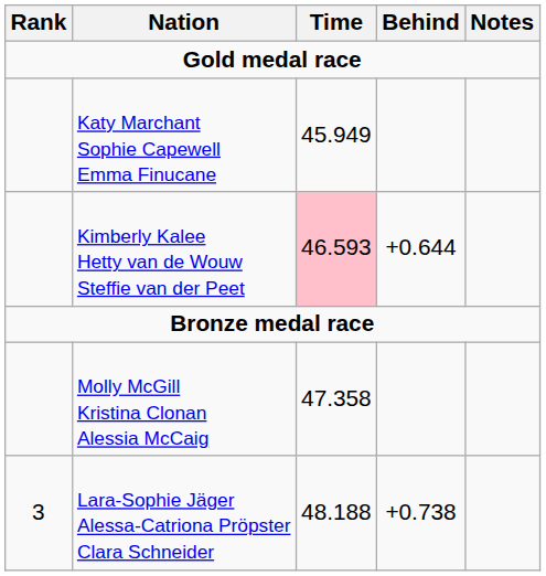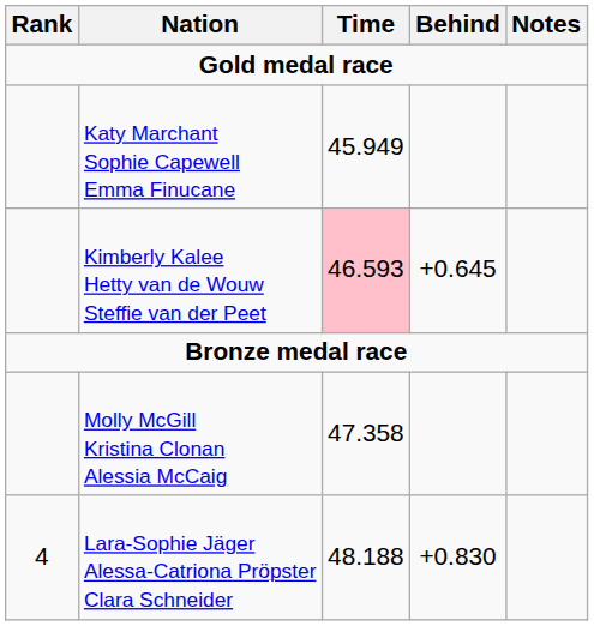Kimberly Kalee Hetty van de Wouw Steffie van der Peet | Behind: +0.644 -> +0.645
Lara-Sophie Jäger Alessa-Catriona Pröpster Clara Schneider | Rank: 3 -> 4
Lara-Sophie Jäger Alessa-Catriona Pröpster Clara Schneider | Behind: +0.738 -> +0.830
